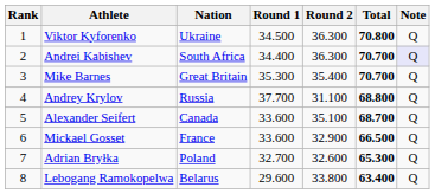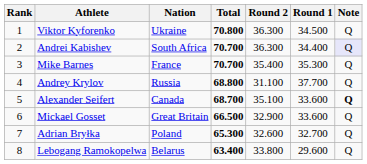columns swapped: Round 1 <-> Total
Mike Barnes | Nation: Great Britain -> France
Alexander Seifert | Note: normal -> bold
Mickael Gosset | Nation: France -> Great Britain
